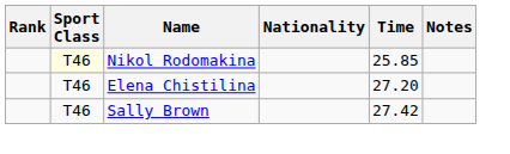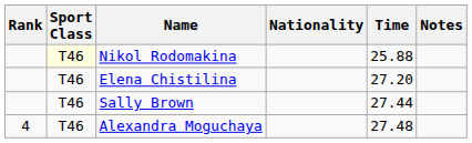Nikol Rodomakina | Time: 25.85 -> 25.88
Sally Brown | Time: 27.42 -> 27.44
+ row: 4 | T46 | Alexandra Moguchaya | 27.48
